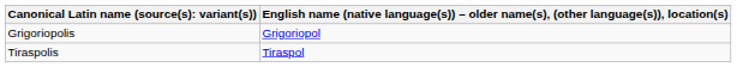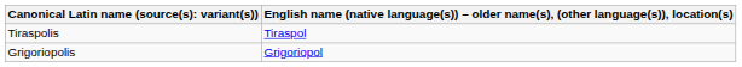rows swapped: Grigoriopolis <-> Tiraspolis
